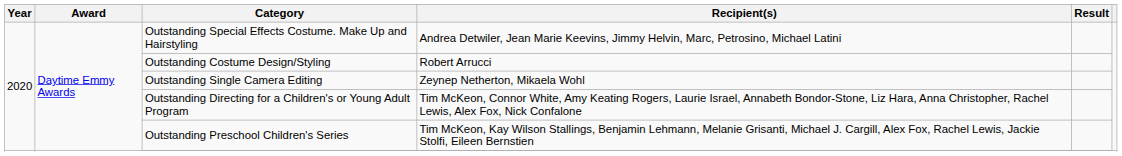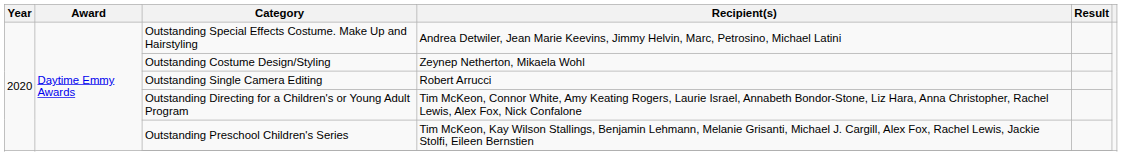Outstanding Costume Design/Styling | Recipient(s): Robert Arrucci -> Zeynep Netherton, Mikaela Wohl
Outstanding Single Camera Editing | Recipient(s): Zeynep Netherton, Mikaela Wohl -> Robert Arrucci
